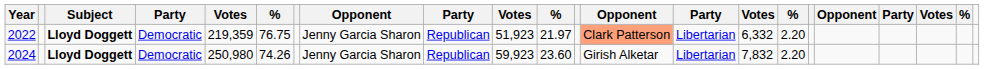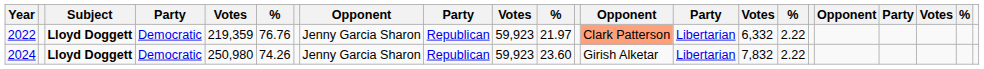2022 | column 6: 76.75 -> 76.76
2022 | column 10: 51,923 -> 59,923
2022 | column 16: 2.20 -> 2.22
2024 | column 16: 2.20 -> 2.22
